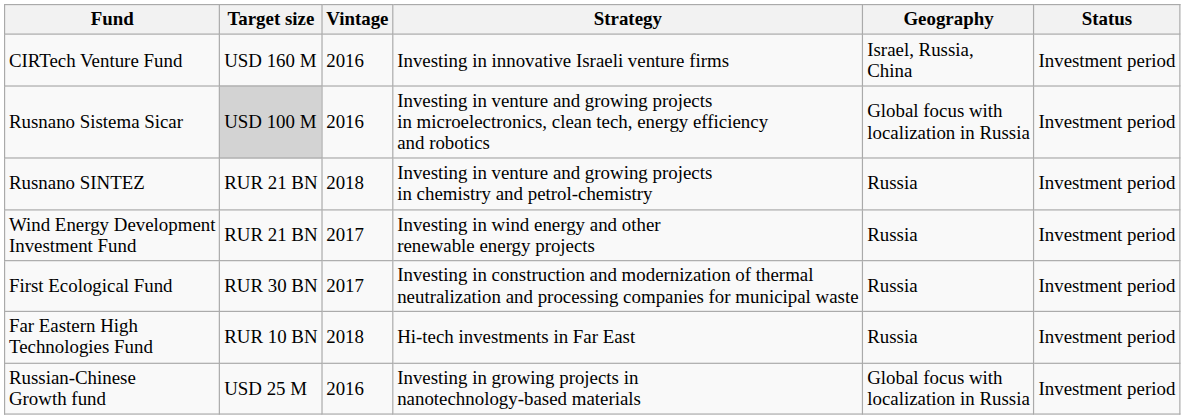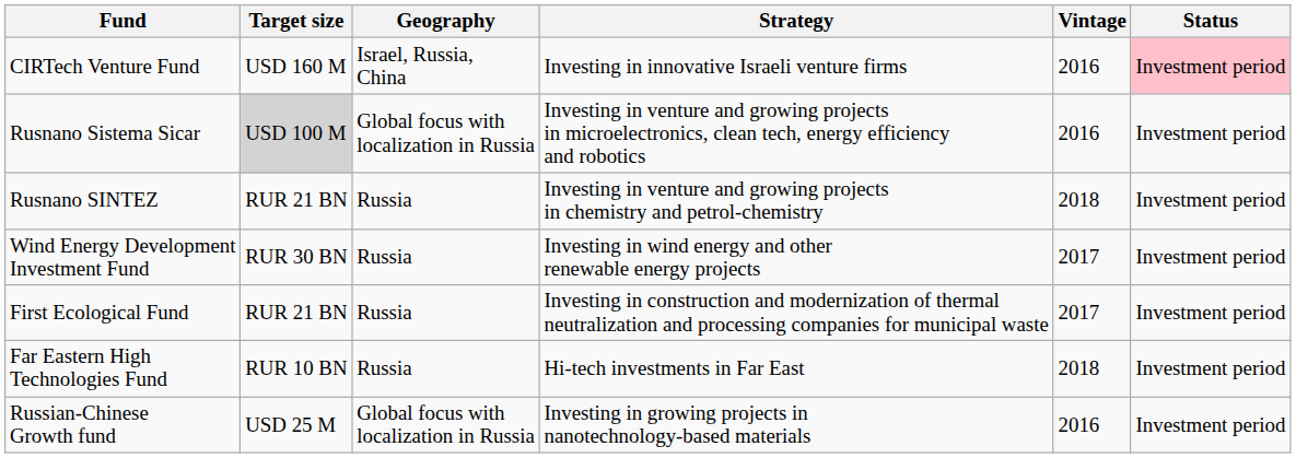columns swapped: Vintage <-> Geography
CIRTech Venture Fund | Status: no background -> pink background
Wind Energy Development Investment Fund | Target size: RUR 21 BN -> RUR 30 BN
First Ecological Fund | Target size: RUR 30 BN -> RUR 21 BN
